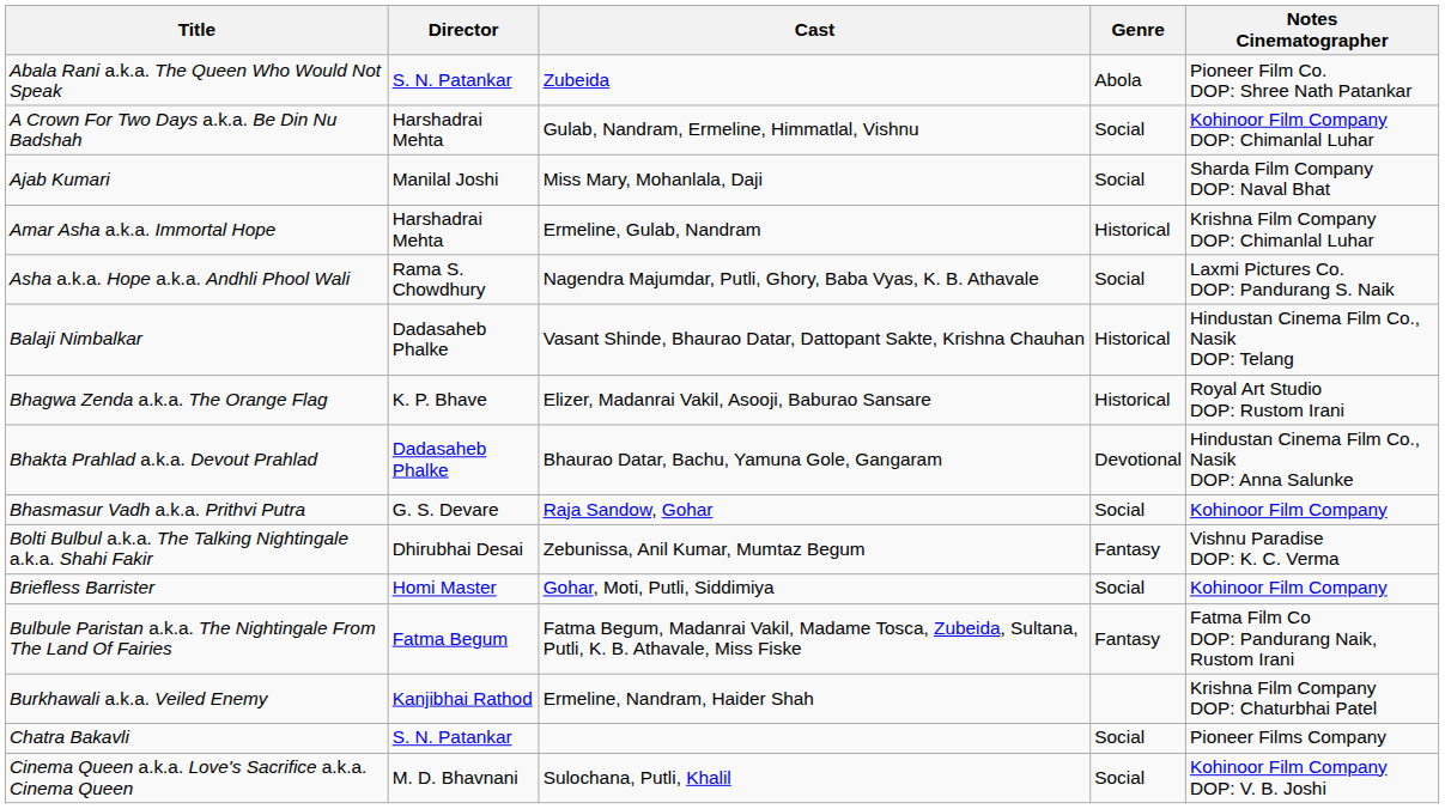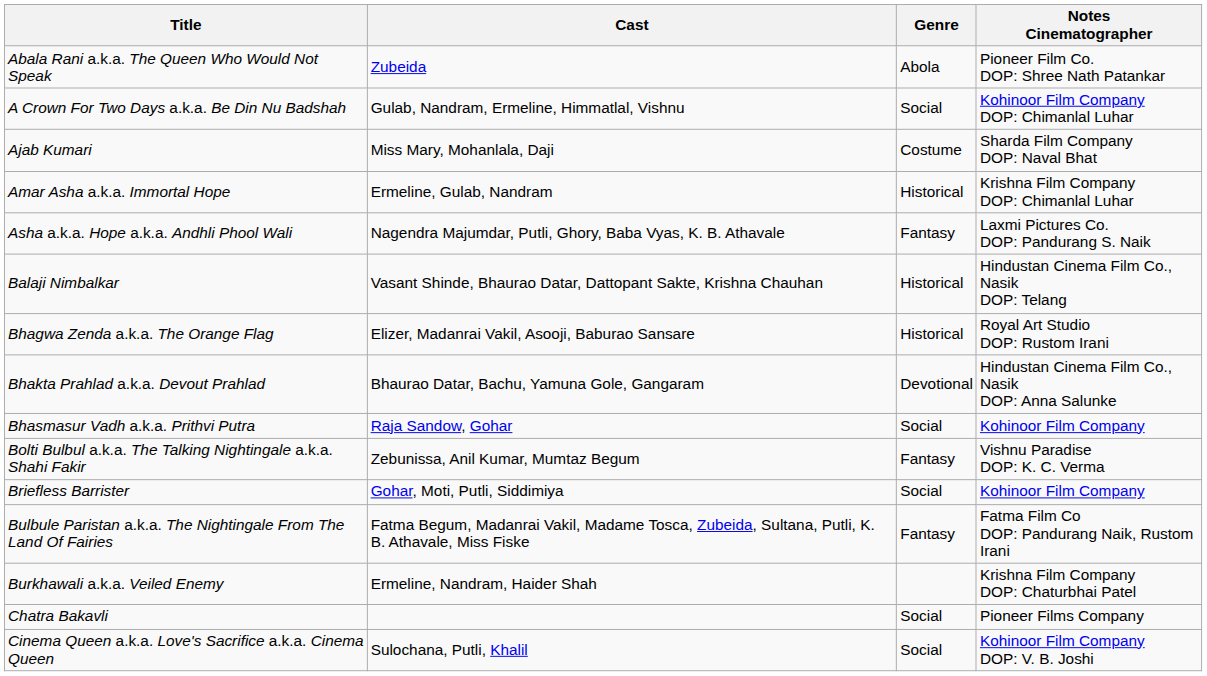- column: Director | S. N. Patankar | Harshadrai Mehta | Manilal Joshi | Harshadrai Mehta | Rama S. Chowdhury | Dadasaheb Phalke | K. P. Bhave | Dadasaheb Phalke | G. S. Devare | Dhirubhai Desai | Homi Master | Fatma Begum | Kanjibhai Rathod | S. N. Patankar | M. D. Bhavnani
Ajab Kumari | Genre: Social -> Costume
Asha a.k.a. Hope a.k.a. Andhli Phool Wali | Genre: Social -> Fantasy
